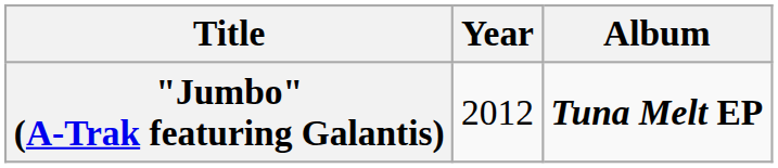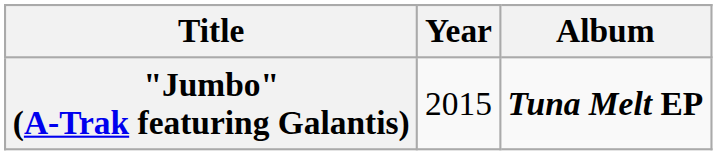"Jumbo" (A-Trak featuring Galantis) | Year: 2012 -> 2015
